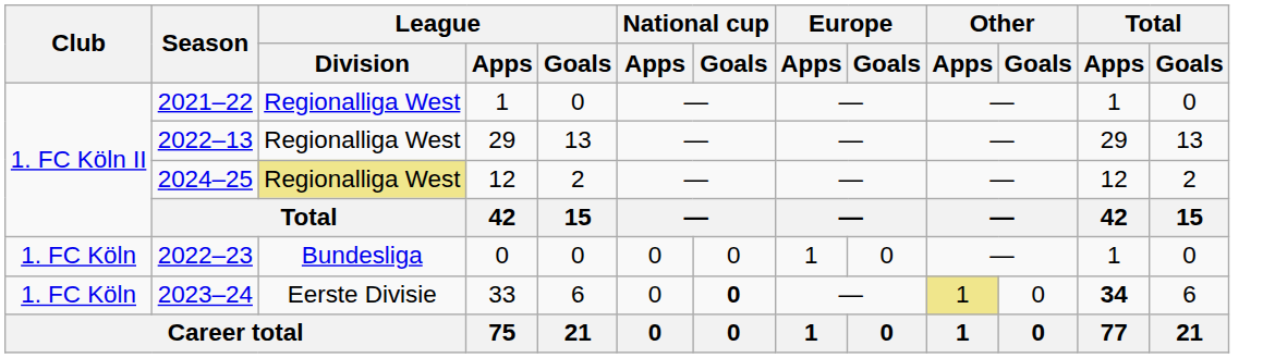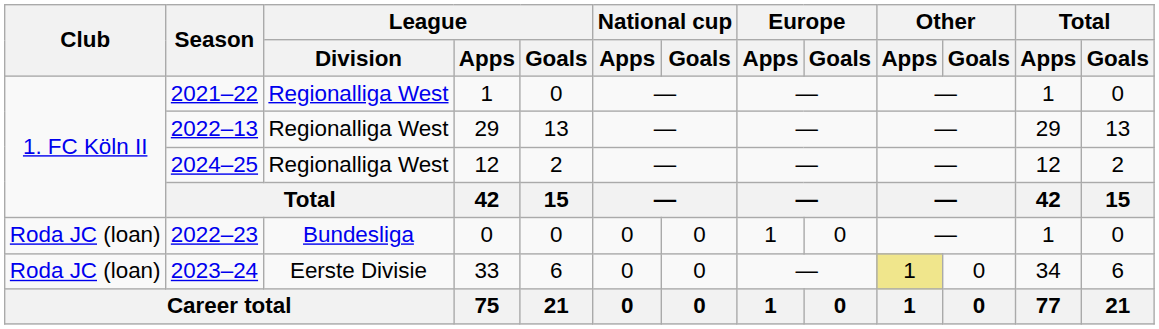2024–25 | League / Division: khaki background -> no background
2022–23 | Club: 1. FC Köln -> Roda JC (loan)
2023–24 | Club: 1. FC Köln -> Roda JC (loan)
2023–24 | National cup / Goals: bold -> normal
2023–24 | Total / Apps: bold -> normal
